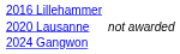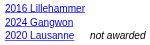rows swapped: 2020 Lausanne <-> 2024 Gangwon
